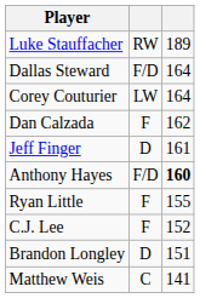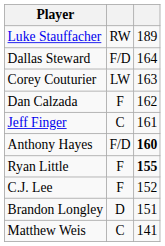Corey Couturier | column 3: 164 -> 163
Jeff Finger | column 2: D -> C
Ryan Little | column 3: normal -> bold
